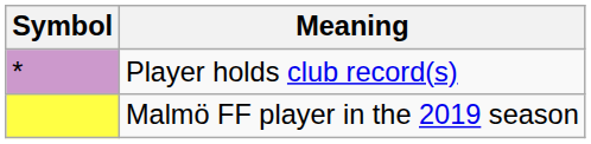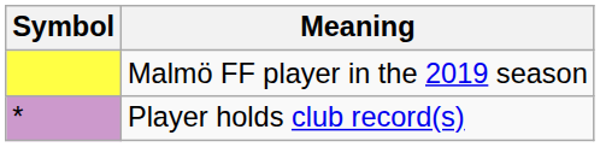rows swapped: Malmö FF player in the 2019 season <-> Player holds club record(s)
